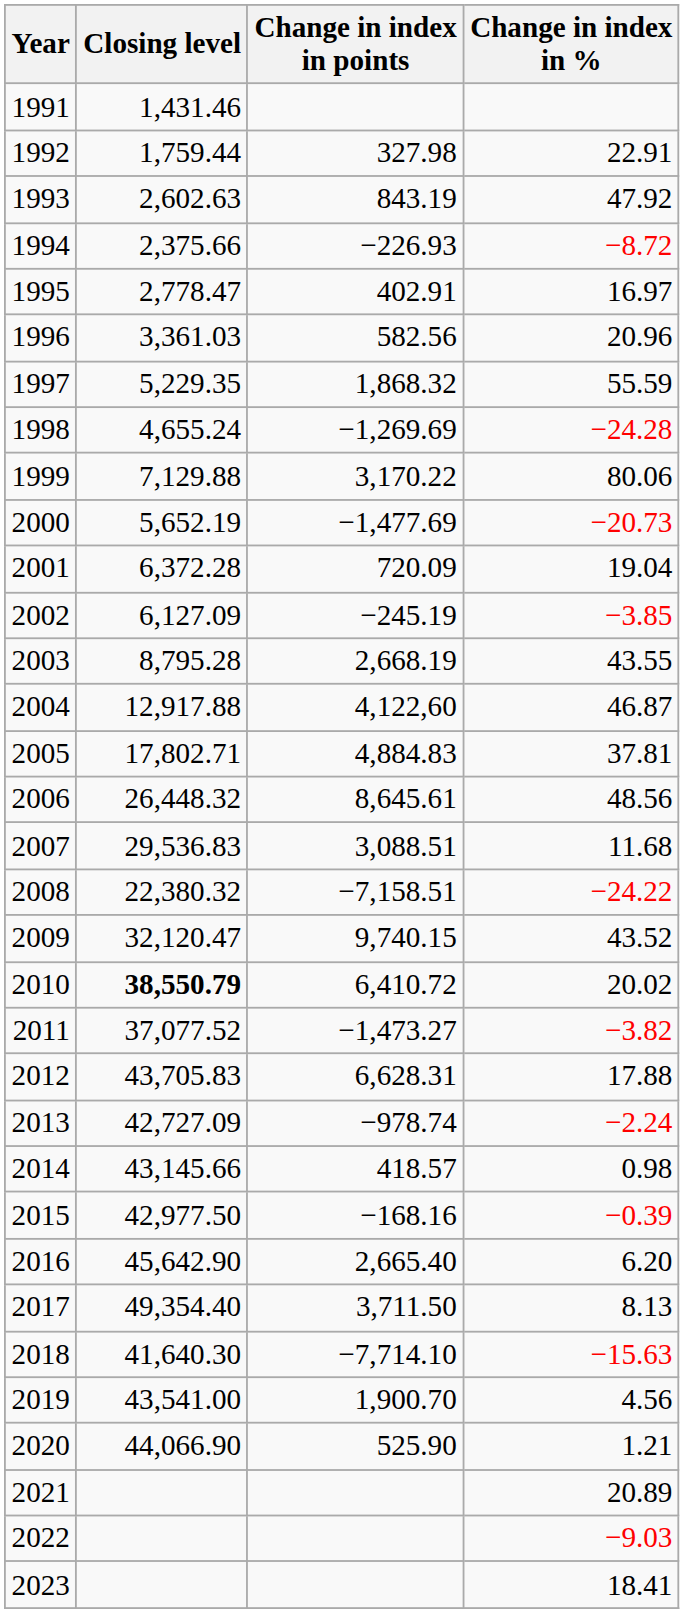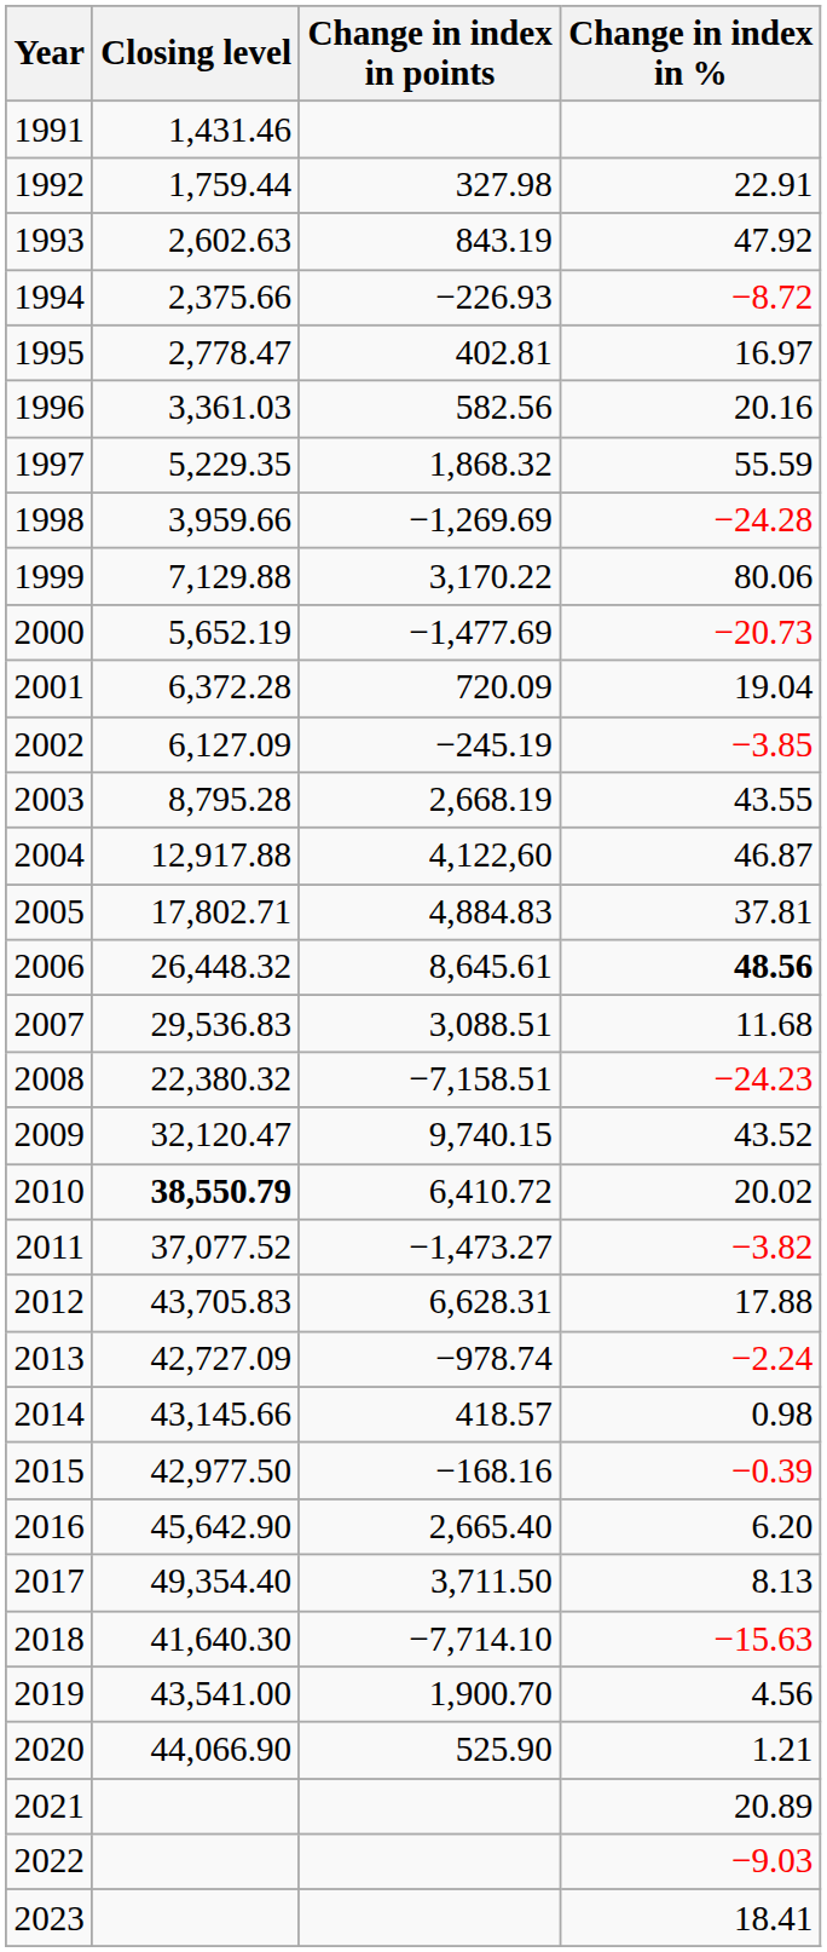1995 | Change in index in points: 402.91 -> 402.81
1996 | Change in index in %: 20.96 -> 20.16
1998 | Closing level: 4,655.24 -> 3,959.66
2006 | Change in index in %: normal -> bold
2008 | Change in index in %: −24.22 -> −24.23
